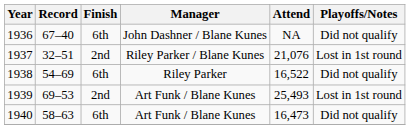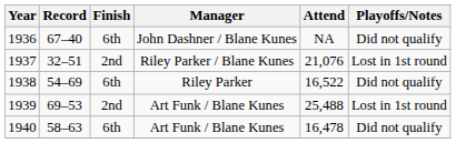1939 | Attend: 25,493 -> 25,488
1940 | Attend: 16,473 -> 16,478
